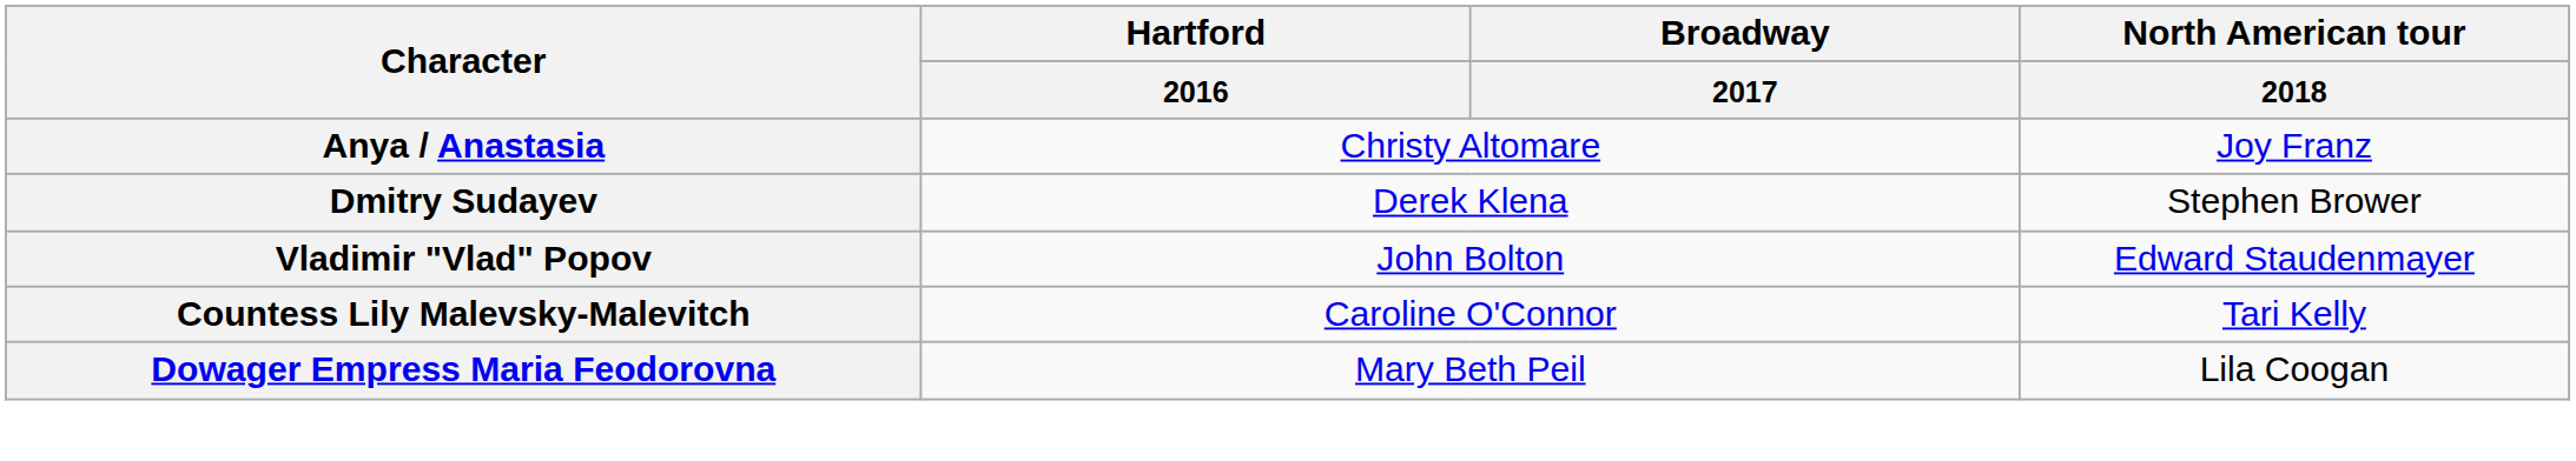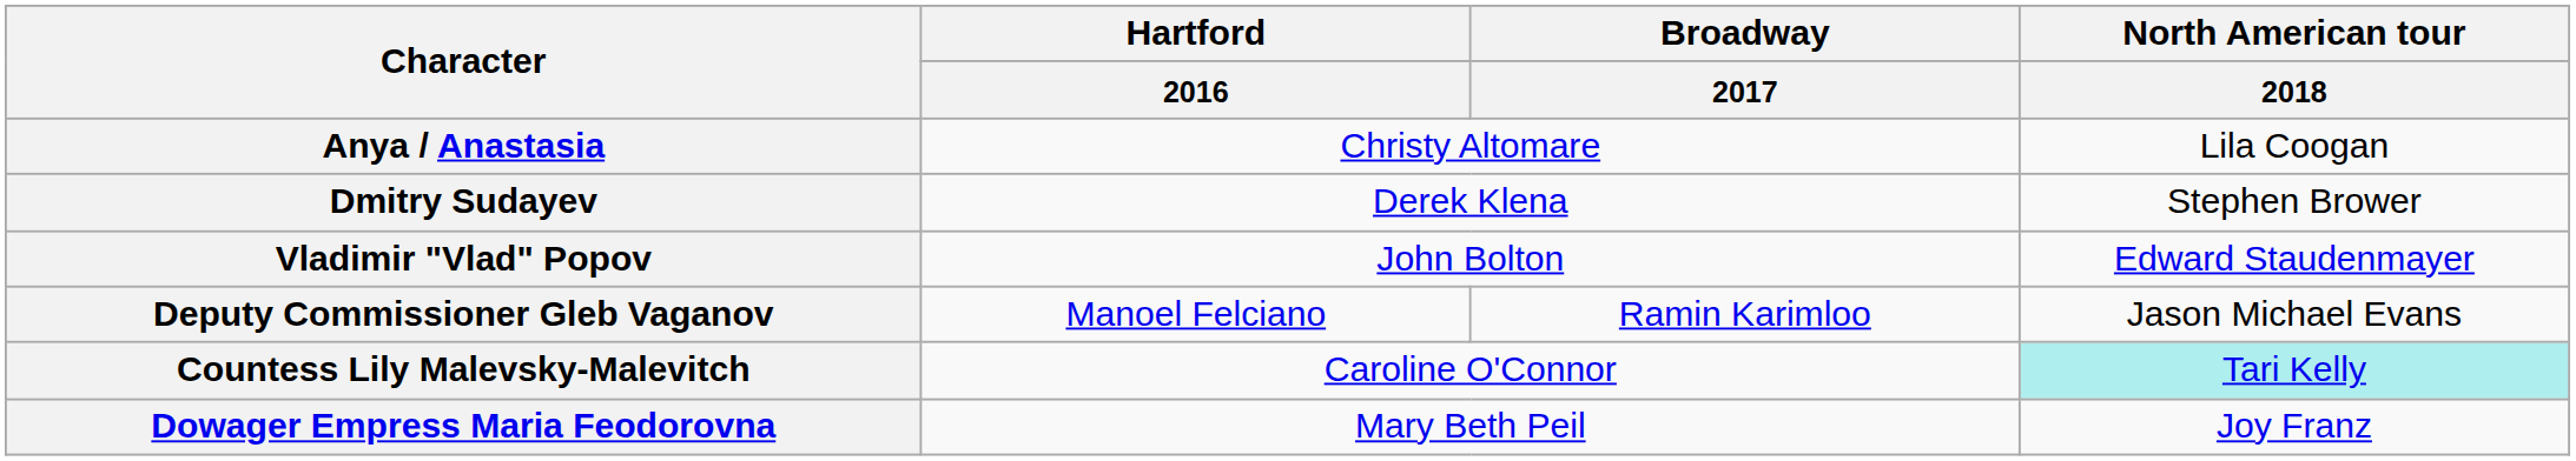Anya / Anastasia | North American tour / 2018: Joy Franz -> Lila Coogan
+ row: Deputy Commissioner Gleb Vaganov | Manoel Felciano | Ramin Karimloo | Jason Michael Evans
Countess Lily Malevsky-Malevitch | North American tour / 2018: no background -> paleturquoise background
Dowager Empress Maria Feodorovna | North American tour / 2018: Lila Coogan -> Joy Franz
